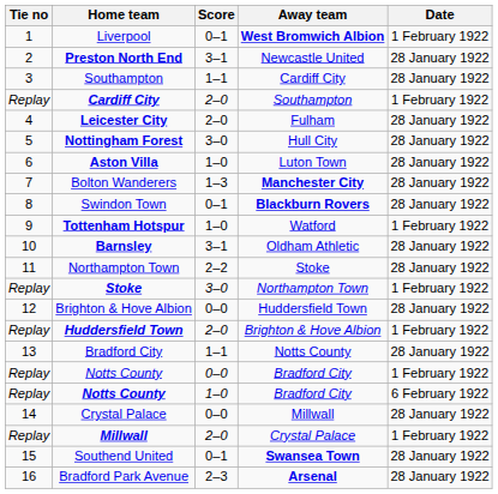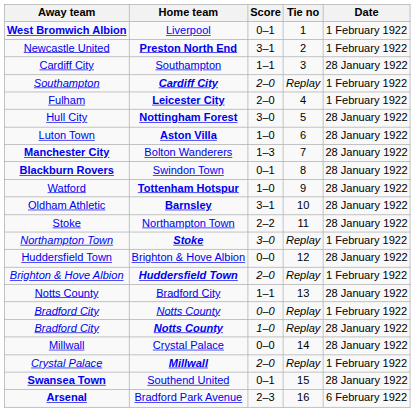columns swapped: Tie no <-> Away team
Preston North End | Date: 28 January 1922 -> 1 February 1922
Leicester City | Date: 28 January 1922 -> 1 February 1922
Tottenham Hotspur | Date: 1 February 1922 -> 28 January 1922
Notts County / 1–0 | Date: 6 February 1922 -> 28 January 1922
Bradford Park Avenue | Date: 28 January 1922 -> 6 February 1922
